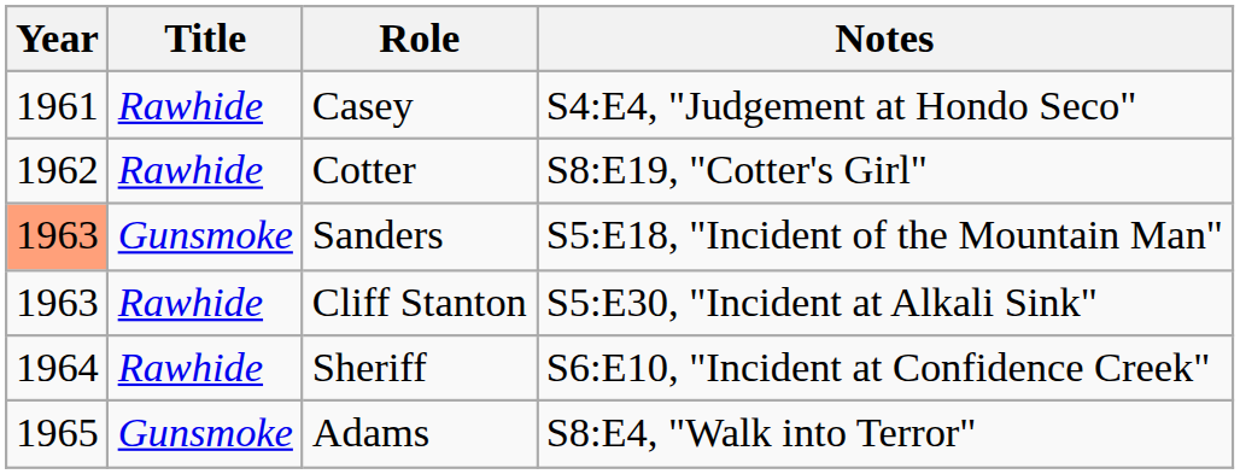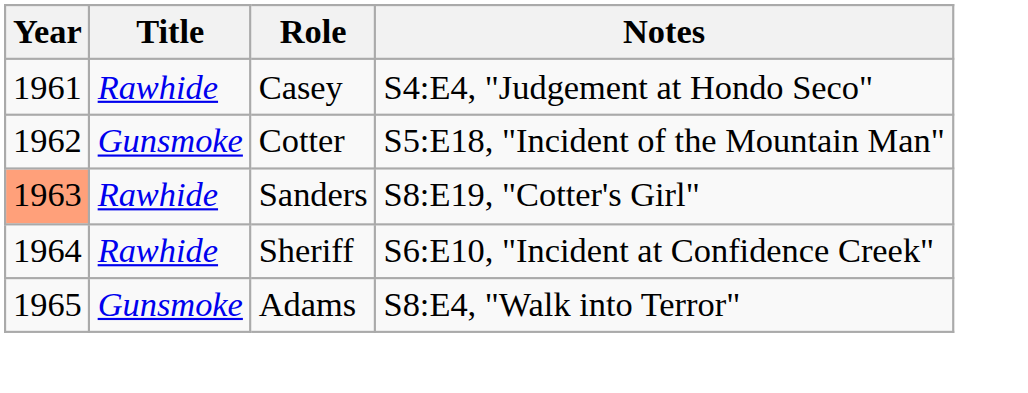Cotter | Title: Rawhide -> Gunsmoke
Cotter | Notes: S8:E19, "Cotter's Girl" -> S5:E18, "Incident of the Mountain Man"
Sanders | Title: Gunsmoke -> Rawhide
Sanders | Notes: S5:E18, "Incident of the Mountain Man" -> S8:E19, "Cotter's Girl"
- row: 1963 | Rawhide | Cliff Stanton | S5:E30, "Incident at Alkali Sink"
